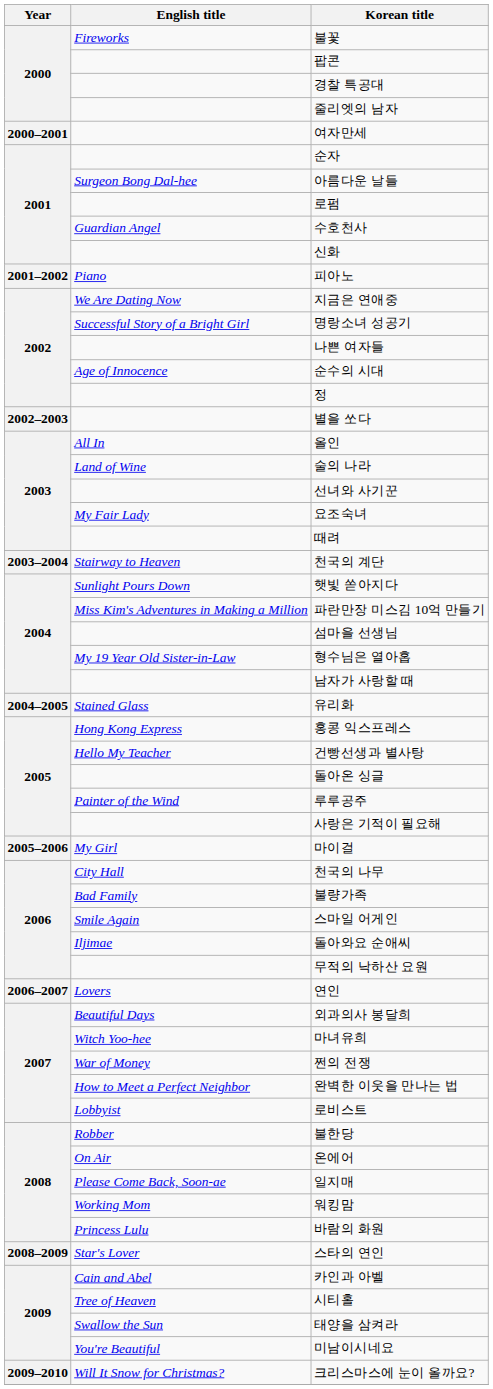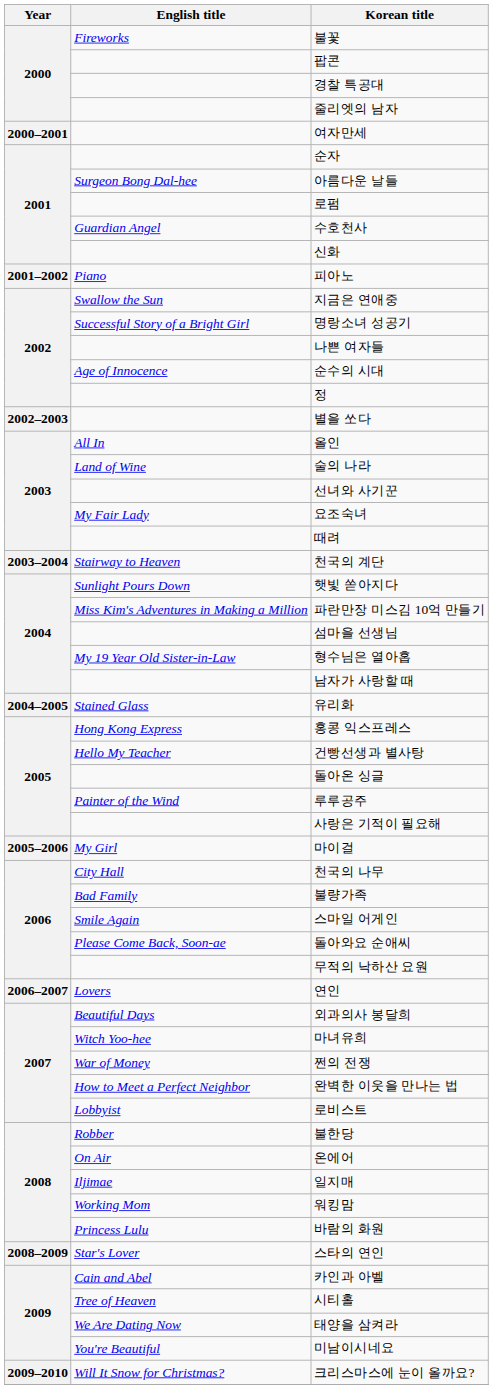지금은 연애중 | English title: We Are Dating Now -> Swallow the Sun
돌아와요 순애씨 | English title: Iljimae -> Please Come Back, Soon-ae
일지매 | English title: Please Come Back, Soon-ae -> Iljimae
태양을 삼켜라 | English title: Swallow the Sun -> We Are Dating Now
